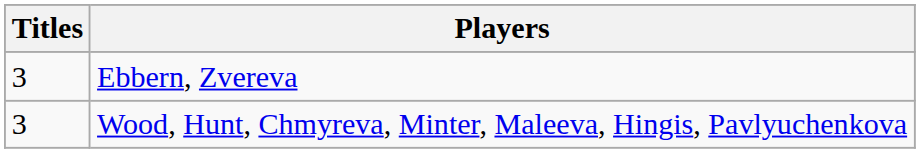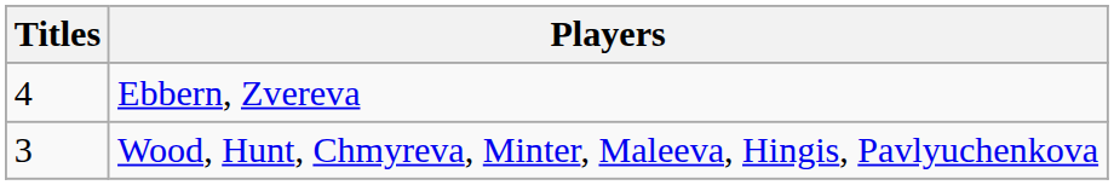Ebbern, Zvereva | Titles: 3 -> 4
